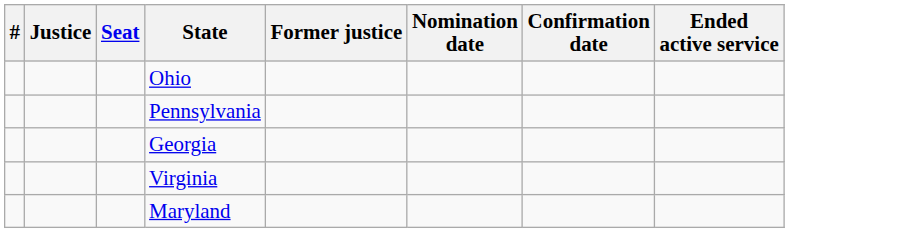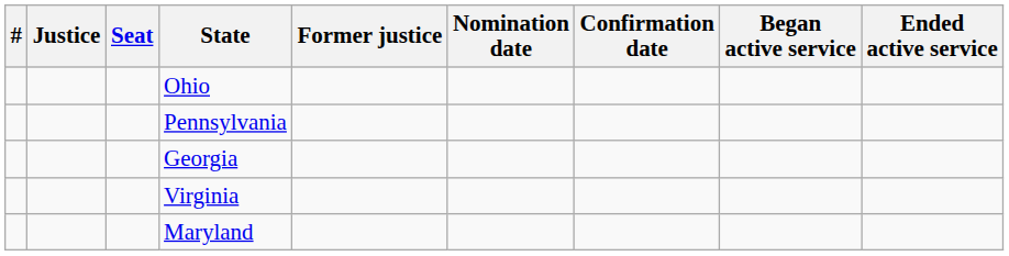+ column: Began active service
